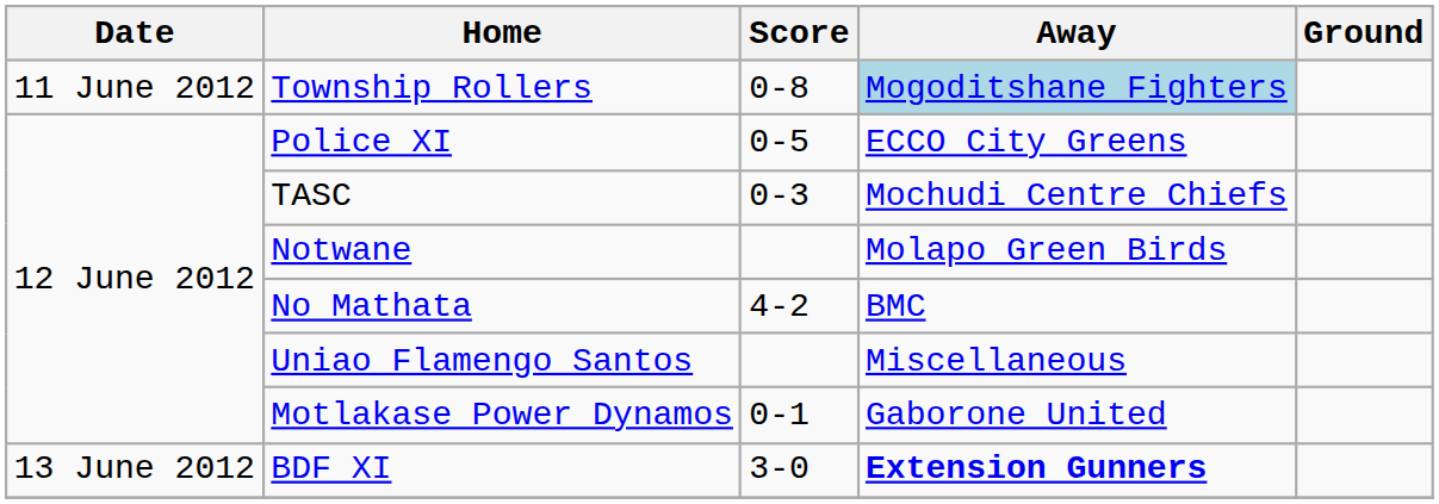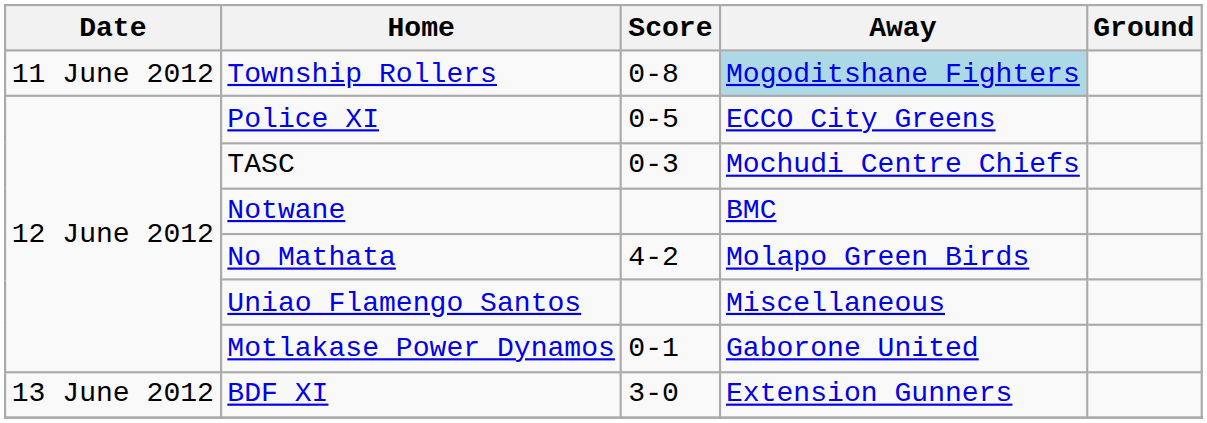Notwane | Away: Molapo Green Birds -> BMC
No Mathata | Away: BMC -> Molapo Green Birds
BDF XI | Away: bold -> normal
